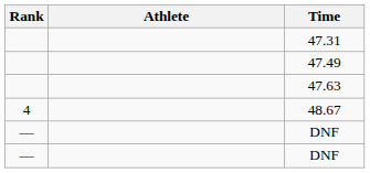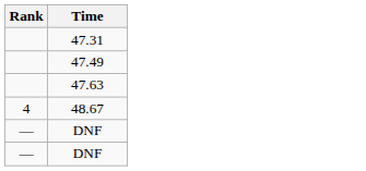- column: Athlete
